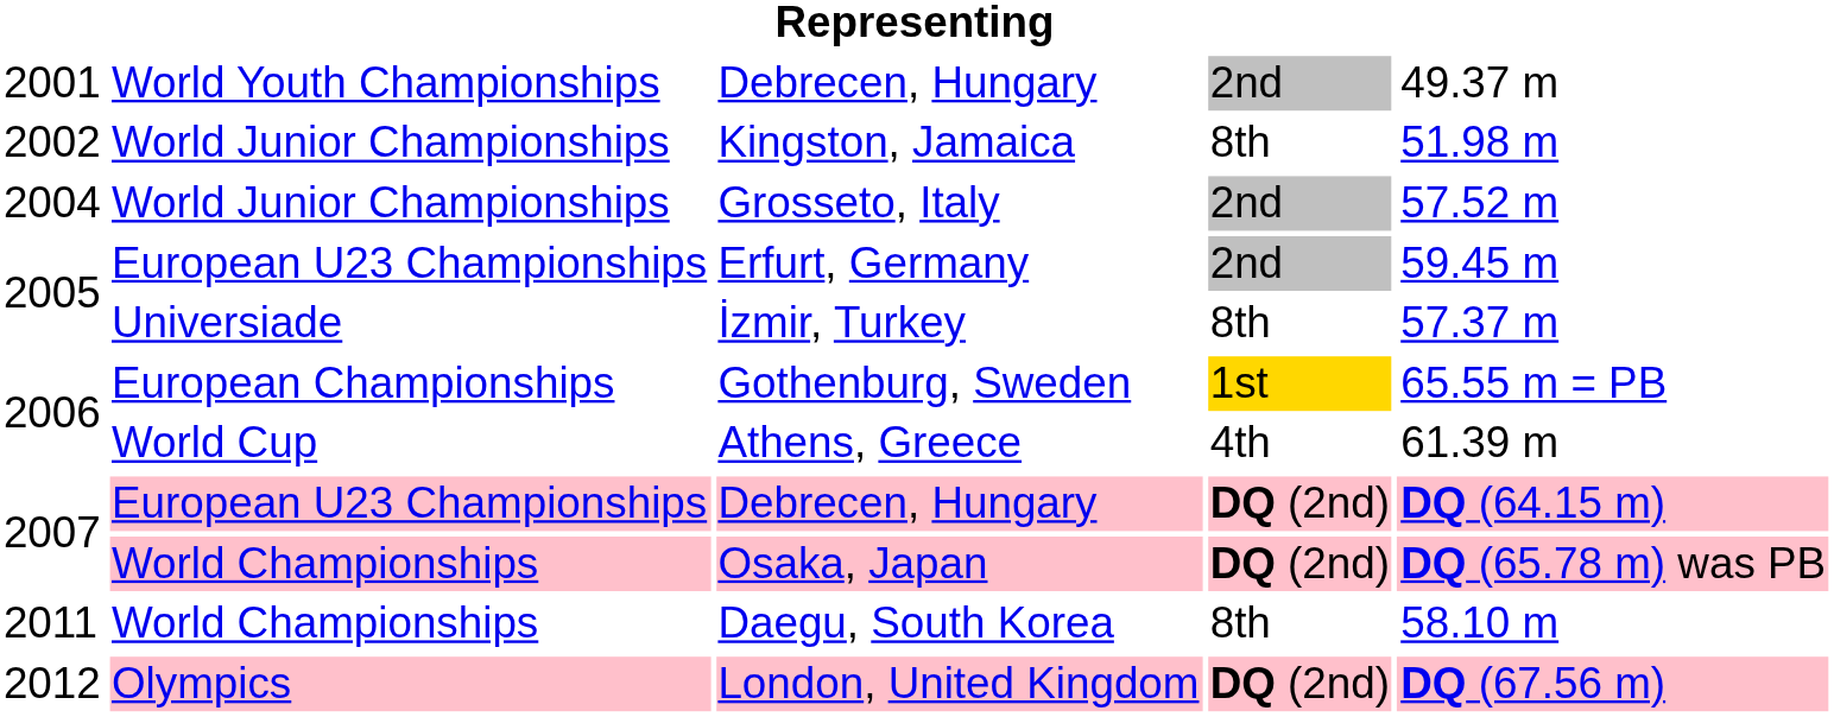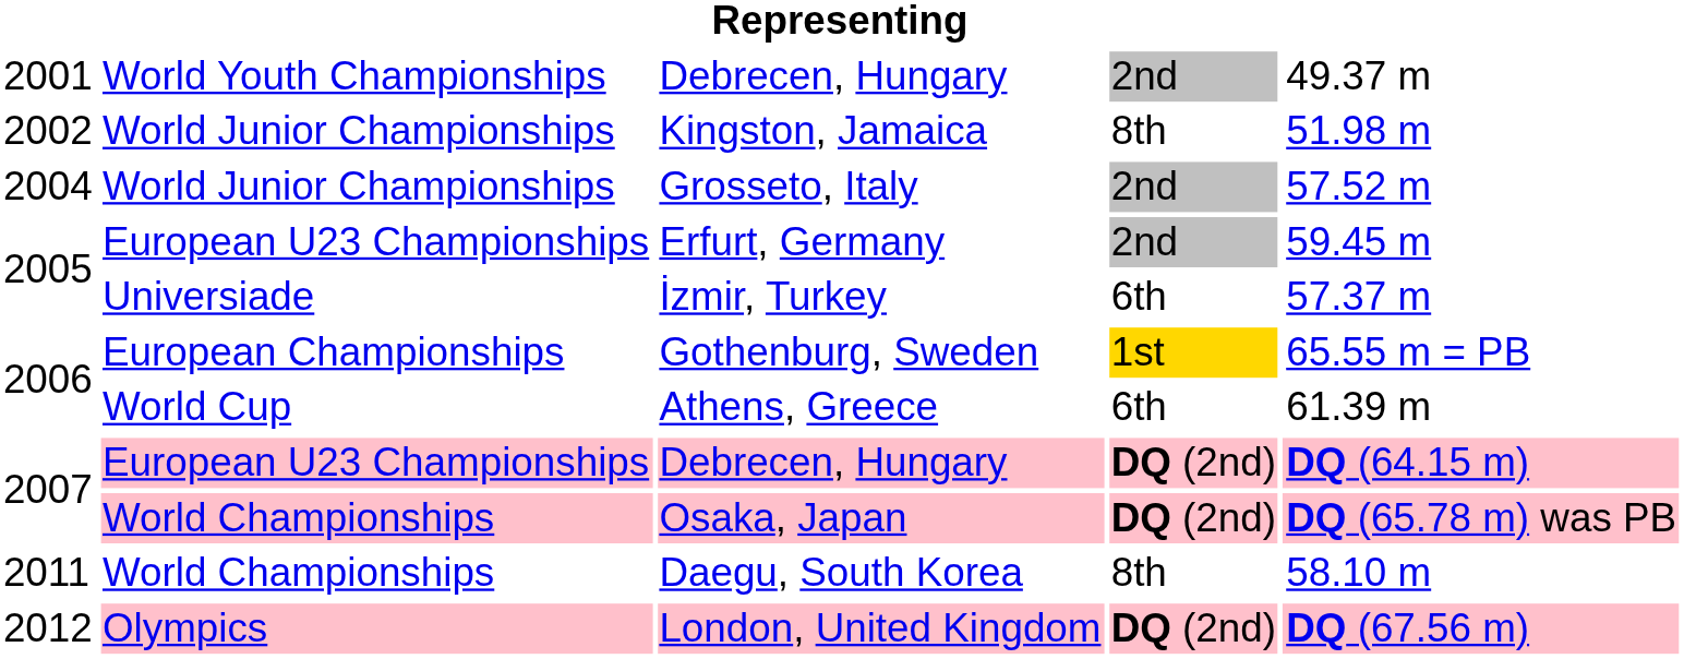İzmir, Turkey | column 4: 8th -> 6th
Athens, Greece | column 4: 4th -> 6th
